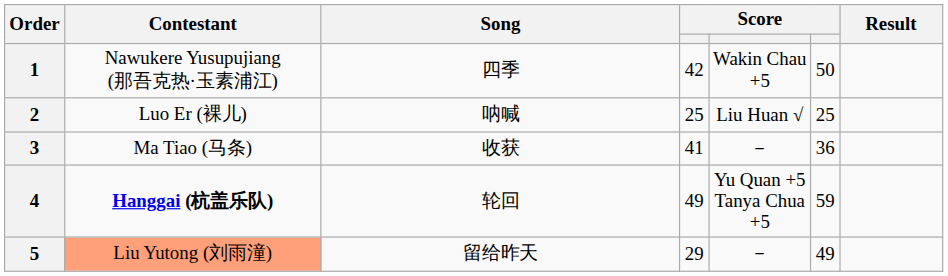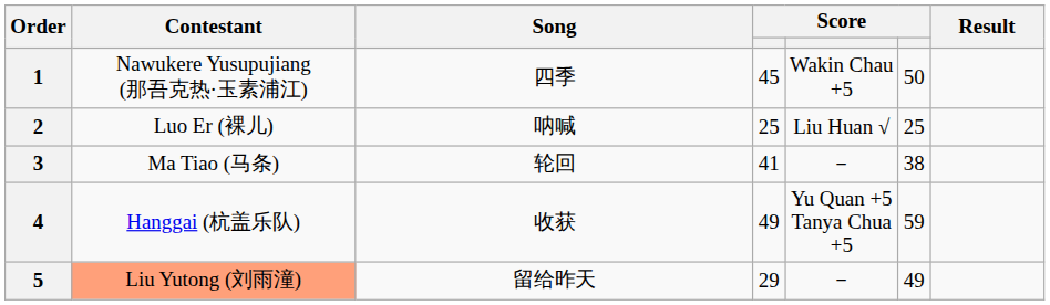1 | column 4: 42 -> 45
3 | Song: 收获 -> 轮回
3 | column 6: 36 -> 38
4 | Contestant: bold -> normal
4 | Song: 轮回 -> 收获
